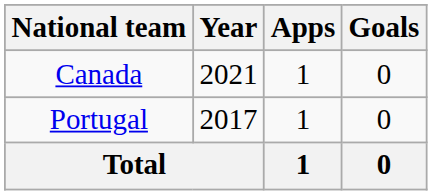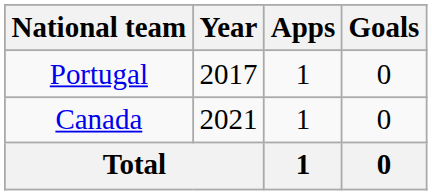rows swapped: Portugal <-> Canada
